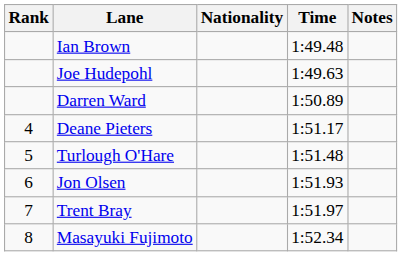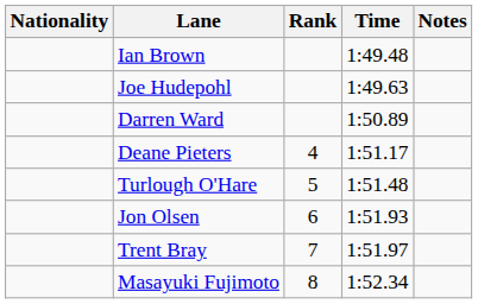columns swapped: Rank <-> Nationality
